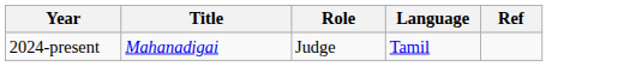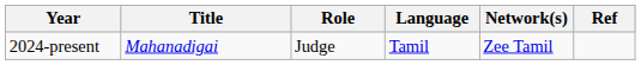+ column: Network(s) | Zee Tamil
